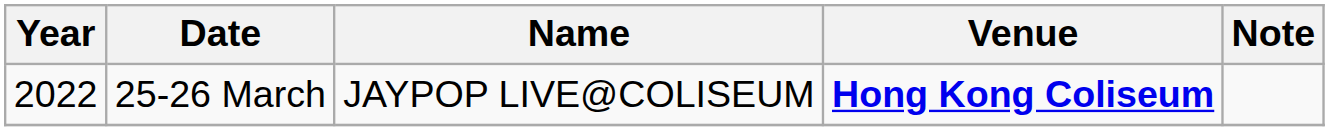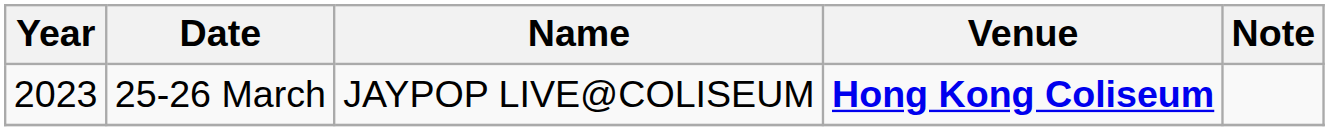25-26 March | Year: 2022 -> 2023
